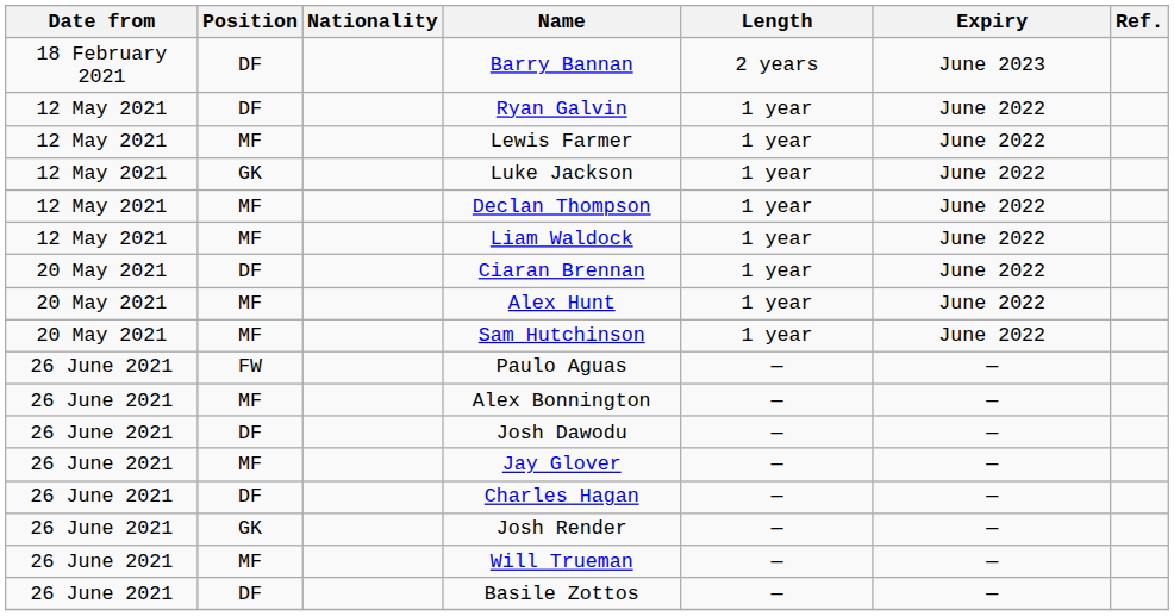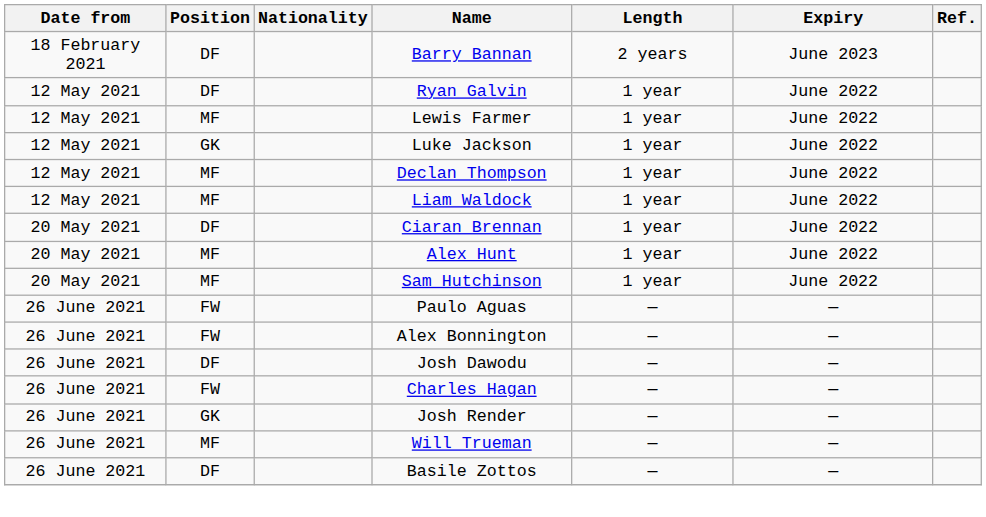Alex Bonnington | Position: MF -> FW
- row: 26 June 2021 | MF | Jay Glover | — | —
Charles Hagan | Position: DF -> FW
